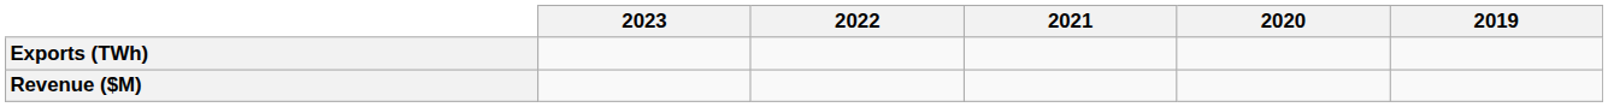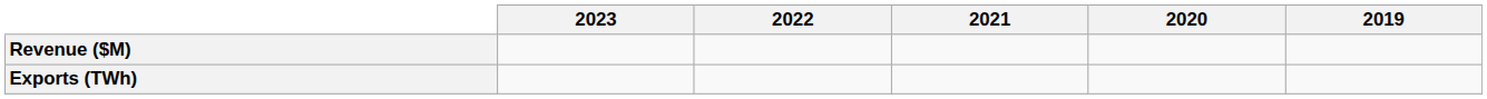rows swapped: Exports (TWh) <-> Revenue ($M)
